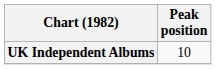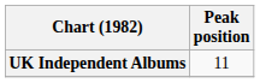UK Independent Albums | Peak position: 10 -> 11
